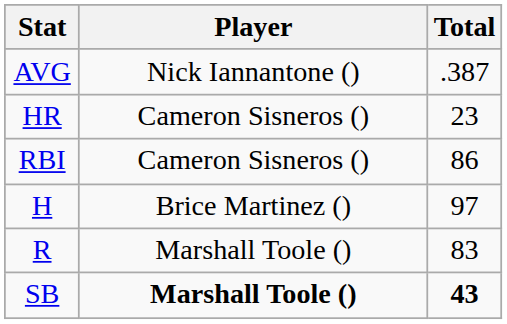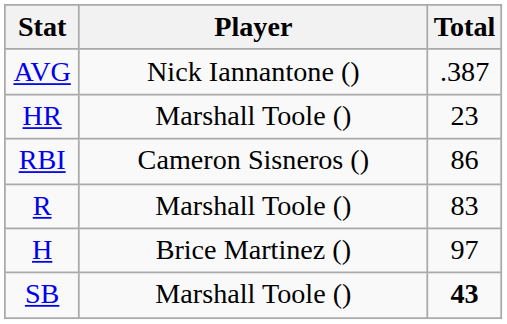HR | Player: Cameron Sisneros () -> Marshall Toole ()
rows swapped: R <-> H
SB | Player: bold -> normal
